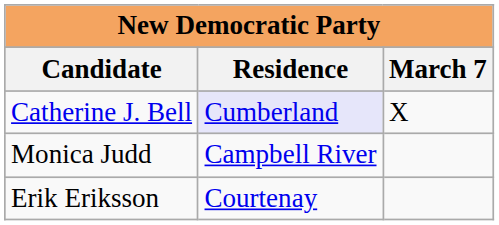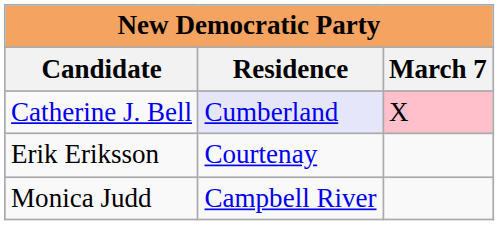Catherine J. Bell | March 7: no background -> pink background
rows swapped: Erik Eriksson <-> Monica Judd
